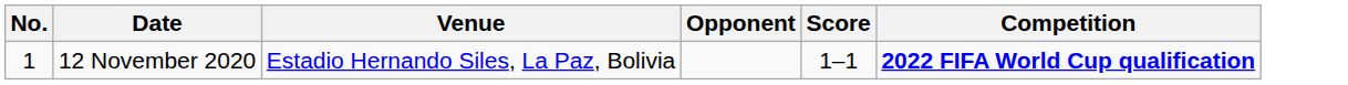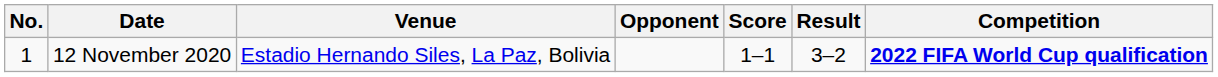+ column: Result | 3–2
